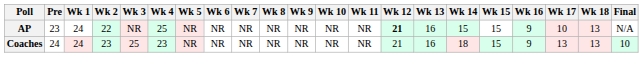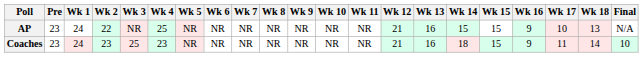AP | Wk 12: bold -> normal
Coaches | Pre: 24 -> 23
Coaches | Wk 17: 13 -> 11
Coaches | Wk 18: 13 -> 14
